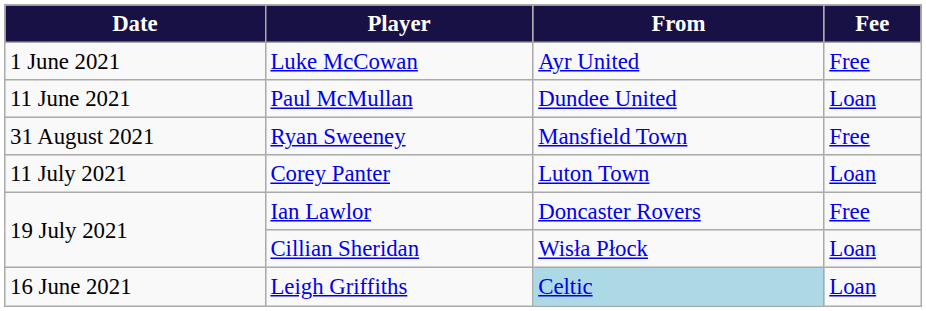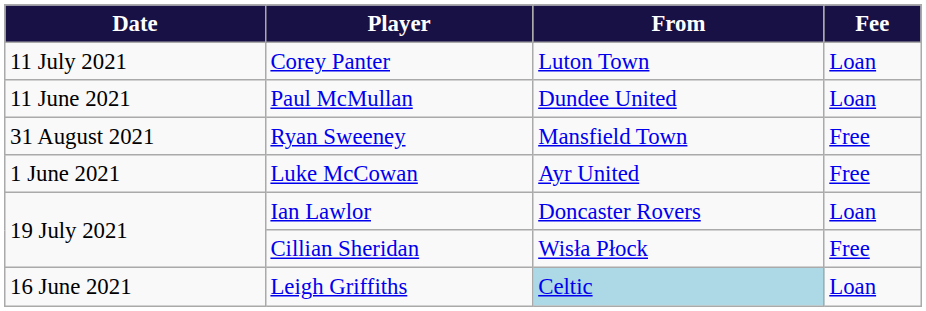rows swapped: Luke McCowan <-> Corey Panter
Ian Lawlor | Fee: Free -> Loan
Cillian Sheridan | Fee: Loan -> Free
